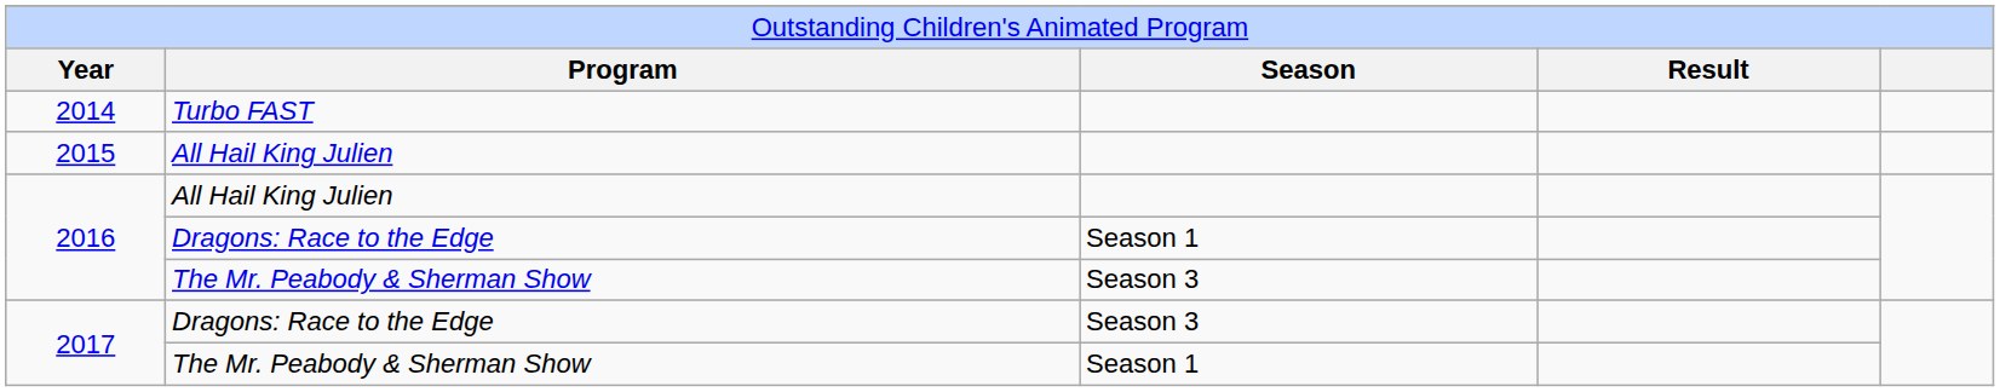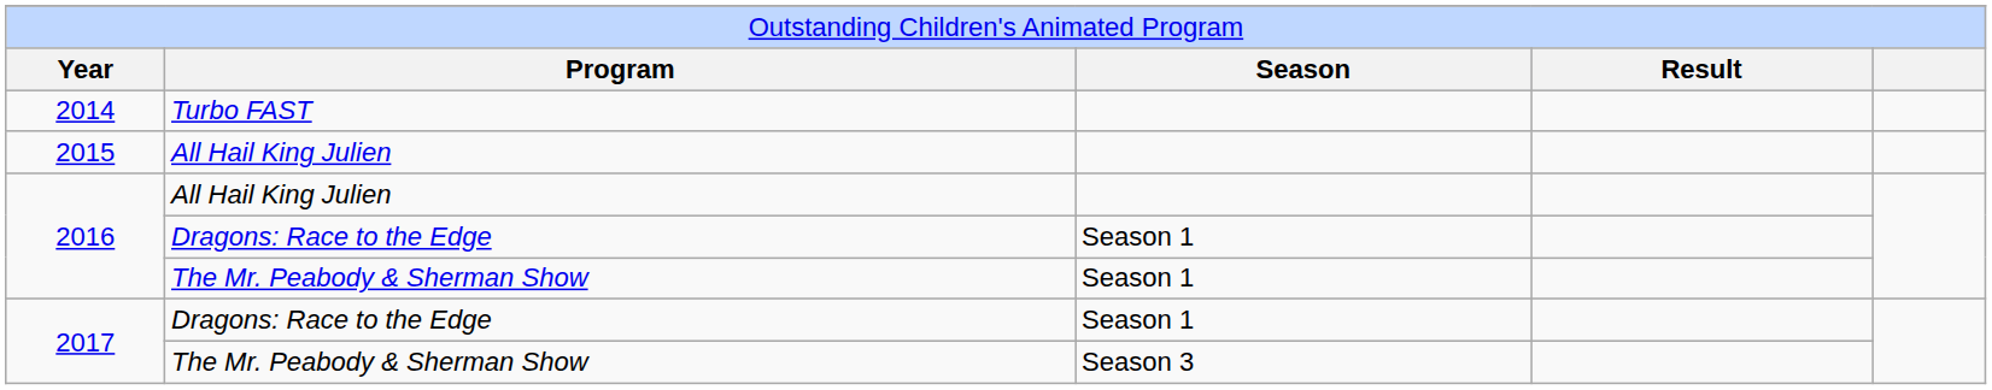2016 / The Mr. Peabody & Sherman Show | column 3: Season 3 -> Season 1
2017 / Dragons: Race to the Edge | column 3: Season 3 -> Season 1
2017 / The Mr. Peabody & Sherman Show | column 3: Season 1 -> Season 3
